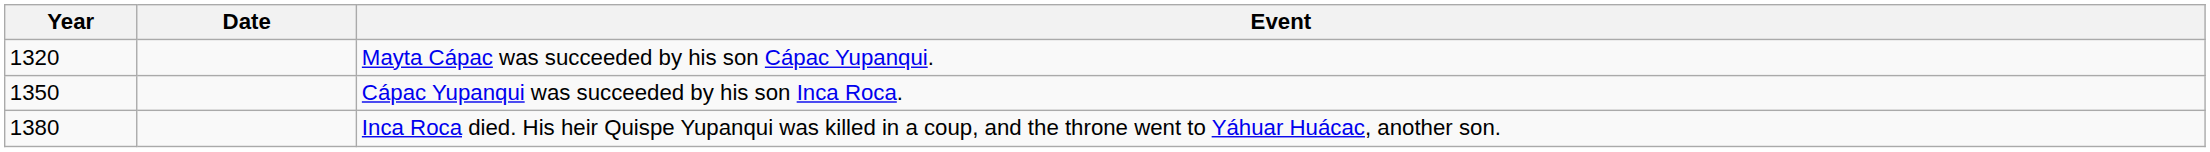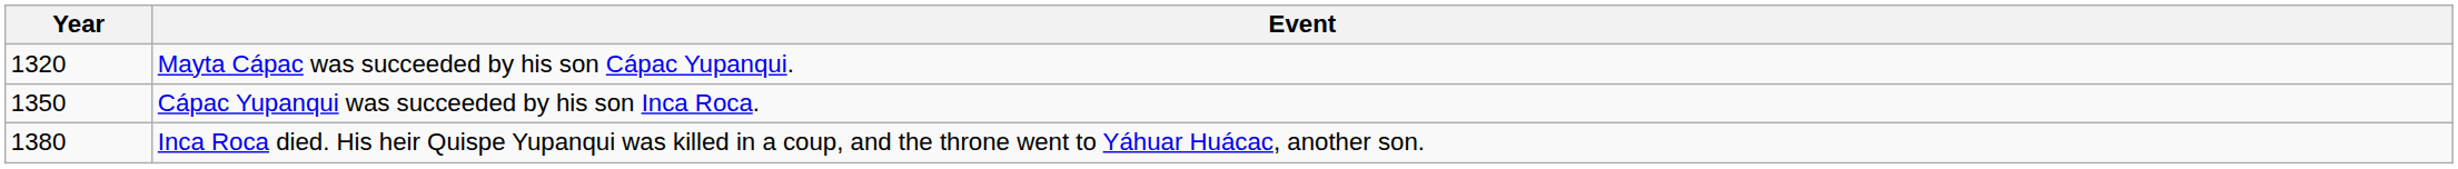- column: Date
